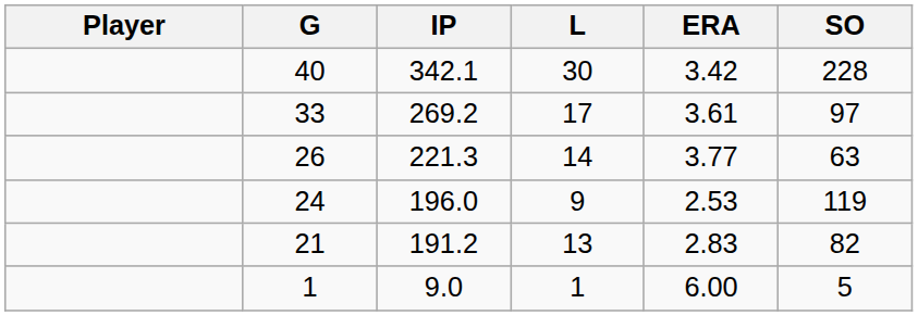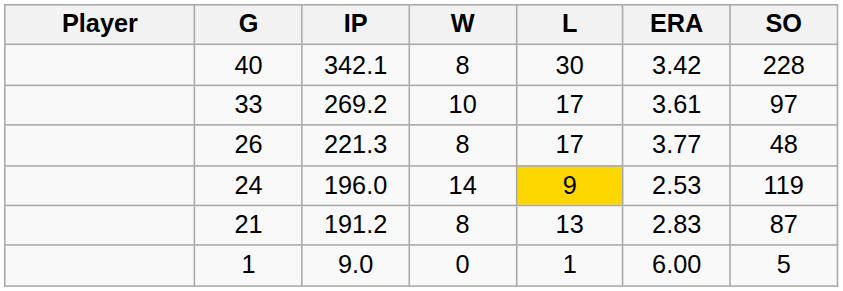+ column: W | 8 | 10 | 8 | 14 | 8 | 0
26 | L: 14 -> 17
26 | SO: 63 -> 48
24 | L: no background -> gold background
21 | SO: 82 -> 87
